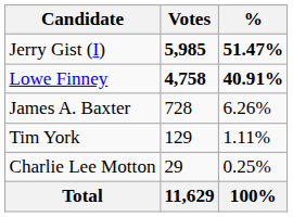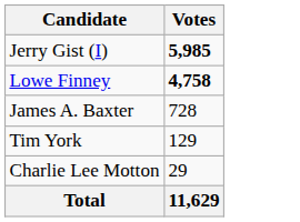- column: % | 51.47% | 40.91% | 6.26% | 1.11% | 0.25% | 100%
